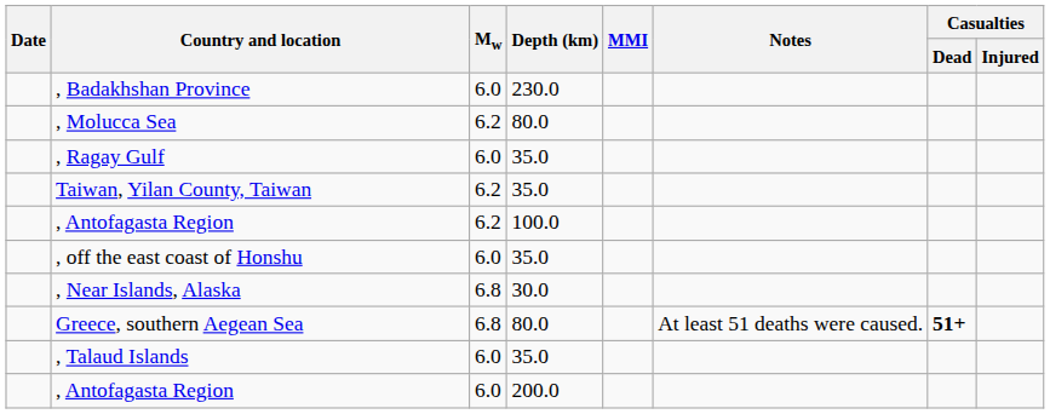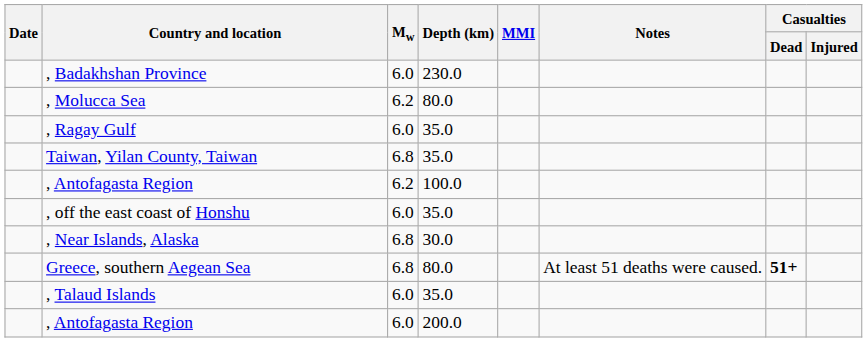Taiwan, Yilan County, Taiwan | Mw: 6.2 -> 6.8
